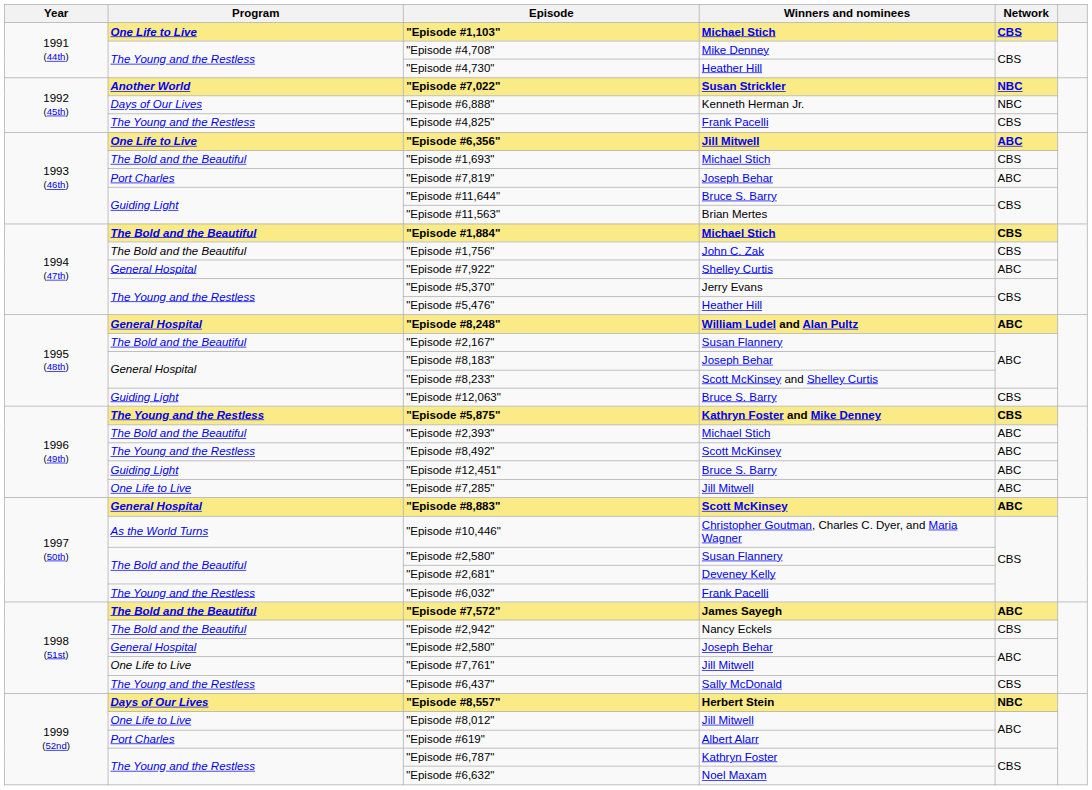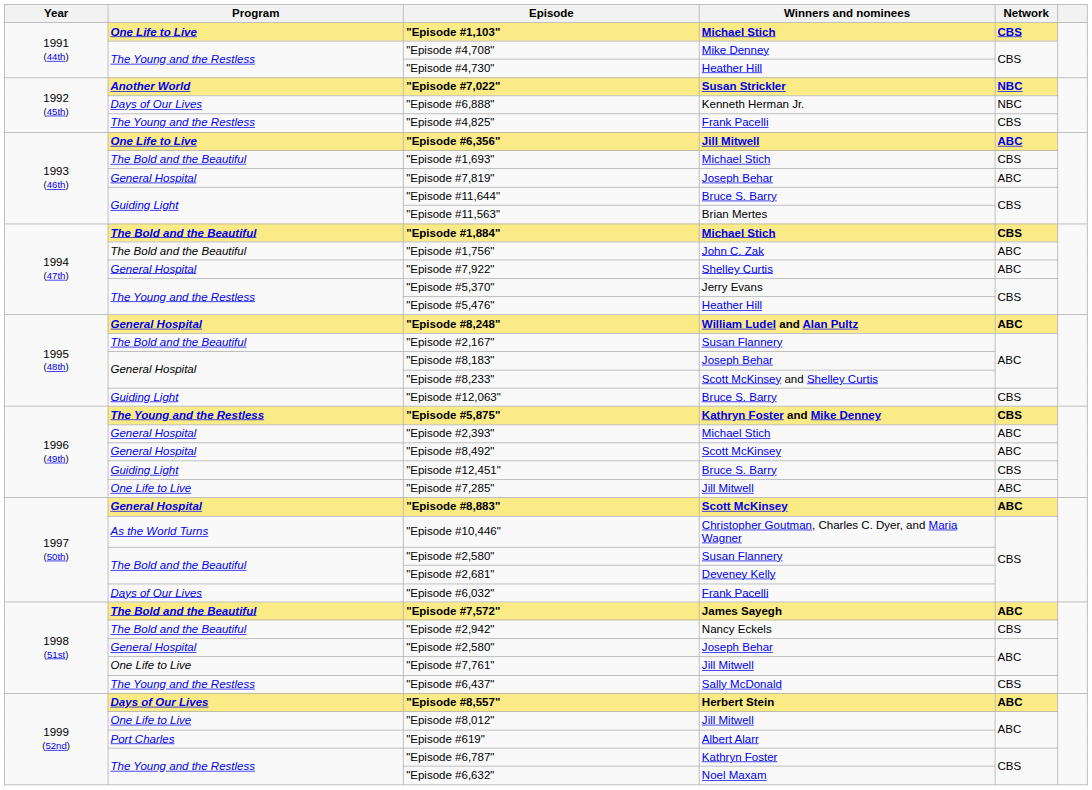"Episode #7,819" | Program: Port Charles -> General Hospital
"Episode #1,756" | Network: CBS -> ABC
"Episode #2,393" | Program: The Bold and the Beautiful -> General Hospital
"Episode #8,492" | Program: The Young and the Restless -> General Hospital
"Episode #12,451" | Network: ABC -> CBS
"Episode #6,032" | Program: The Young and the Restless -> Days of Our Lives
"Episode #8,557" | Network: NBC -> ABC
